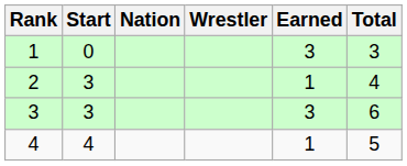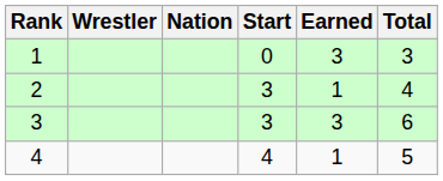columns swapped: Wrestler <-> Start
